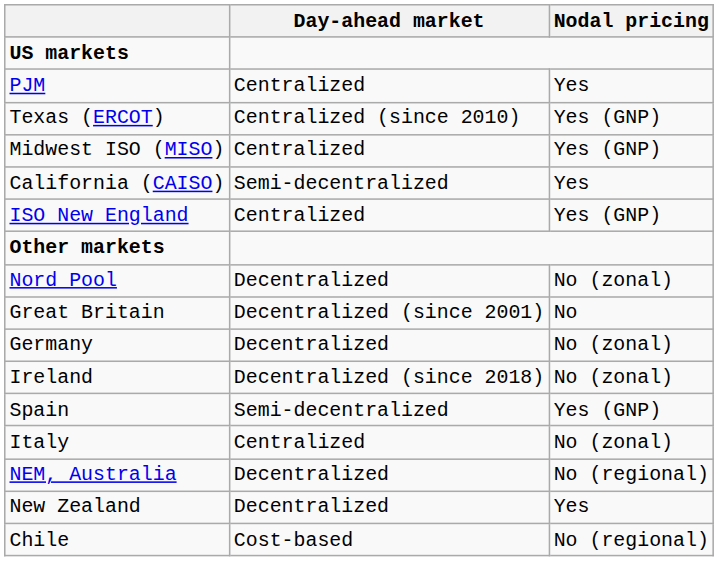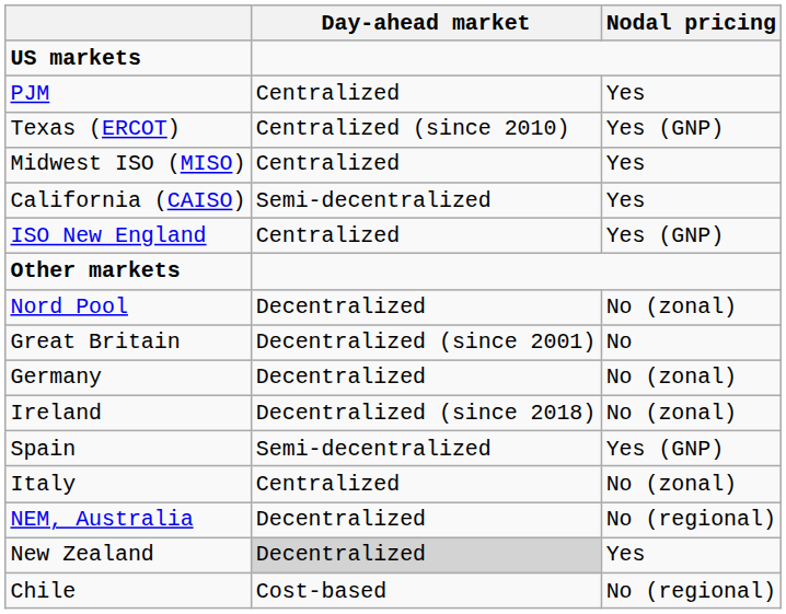Midwest ISO (MISO) | Nodal pricing: Yes (GNP) -> Yes
New Zealand | Day-ahead market: no background -> lightgrey background
